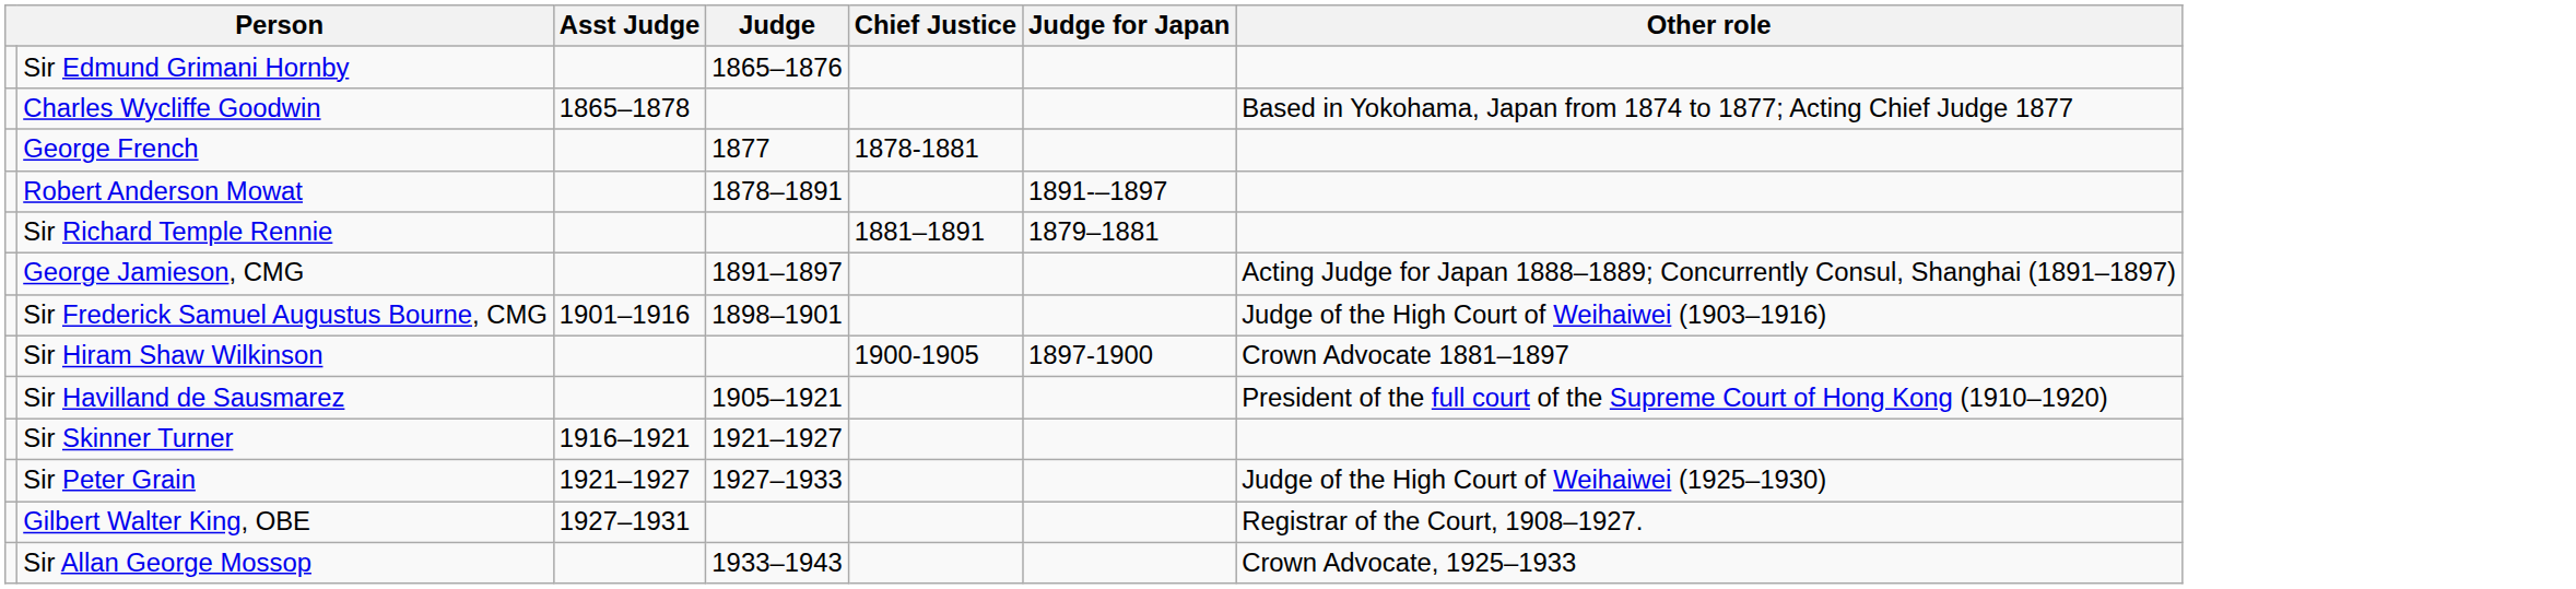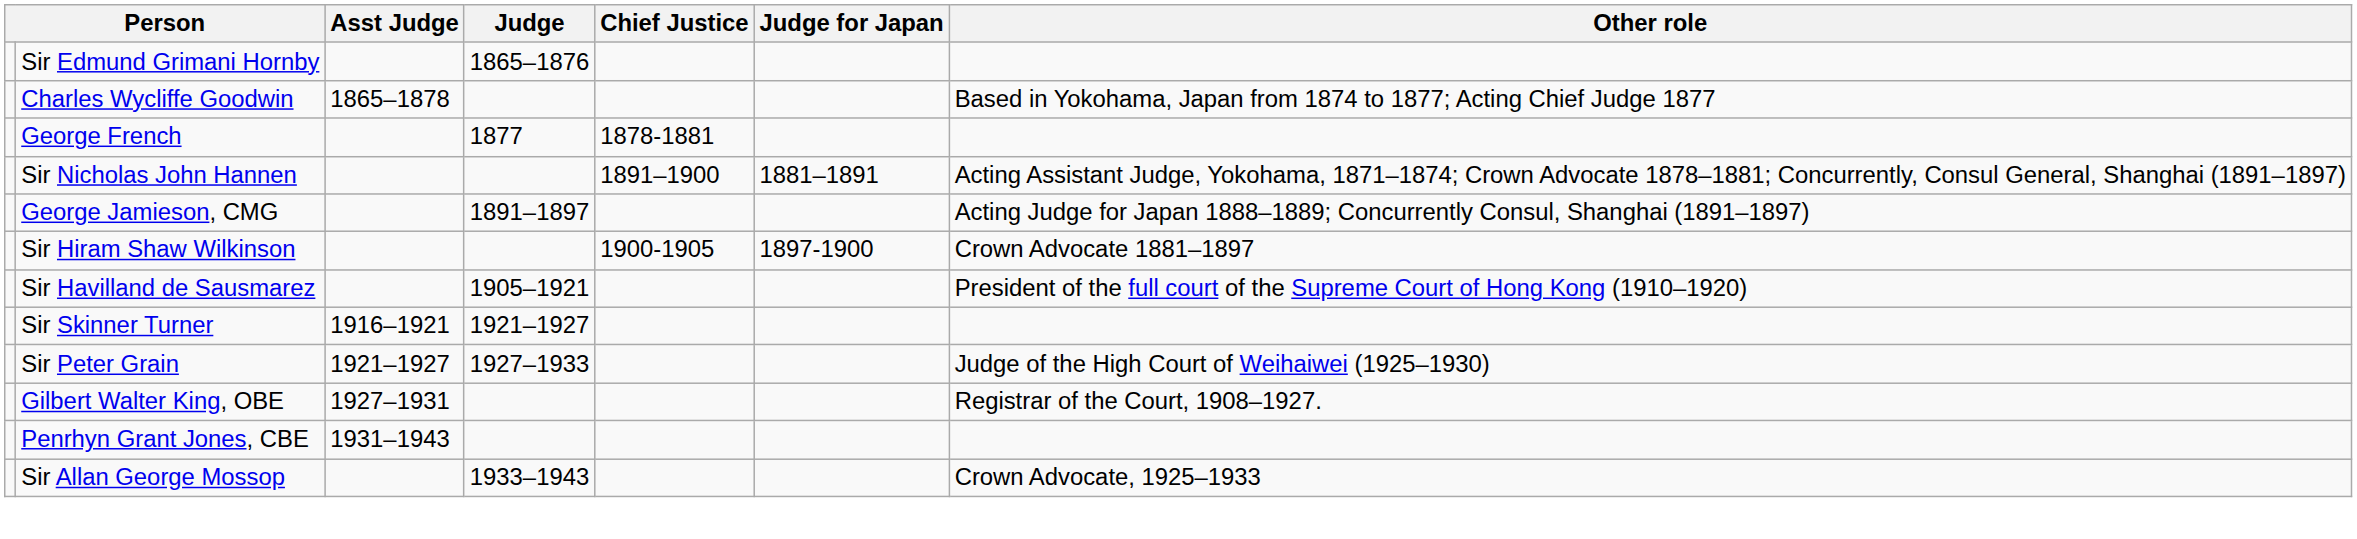- row: Robert Anderson Mowat | 1878–1891 | 1891-–1897
- row: Sir Richard Temple Rennie | 1881–1891 | 1879–1881
+ row: Sir Nicholas John Hannen | 1891–1900 | 1881–1891 | Acting Assistant Judge, Yokohama, 1871–1874; Crown Advocate 1878–1881; Concurrently, Consul General, Shanghai (1891–1897)
- row: Sir Frederick Samuel Augustus Bourne, CMG | 1901–1916 | 1898–1901 | Judge of the High Court of Weihaiwei (1903–1916)
+ row: Penrhyn Grant Jones, CBE | 1931–1943
